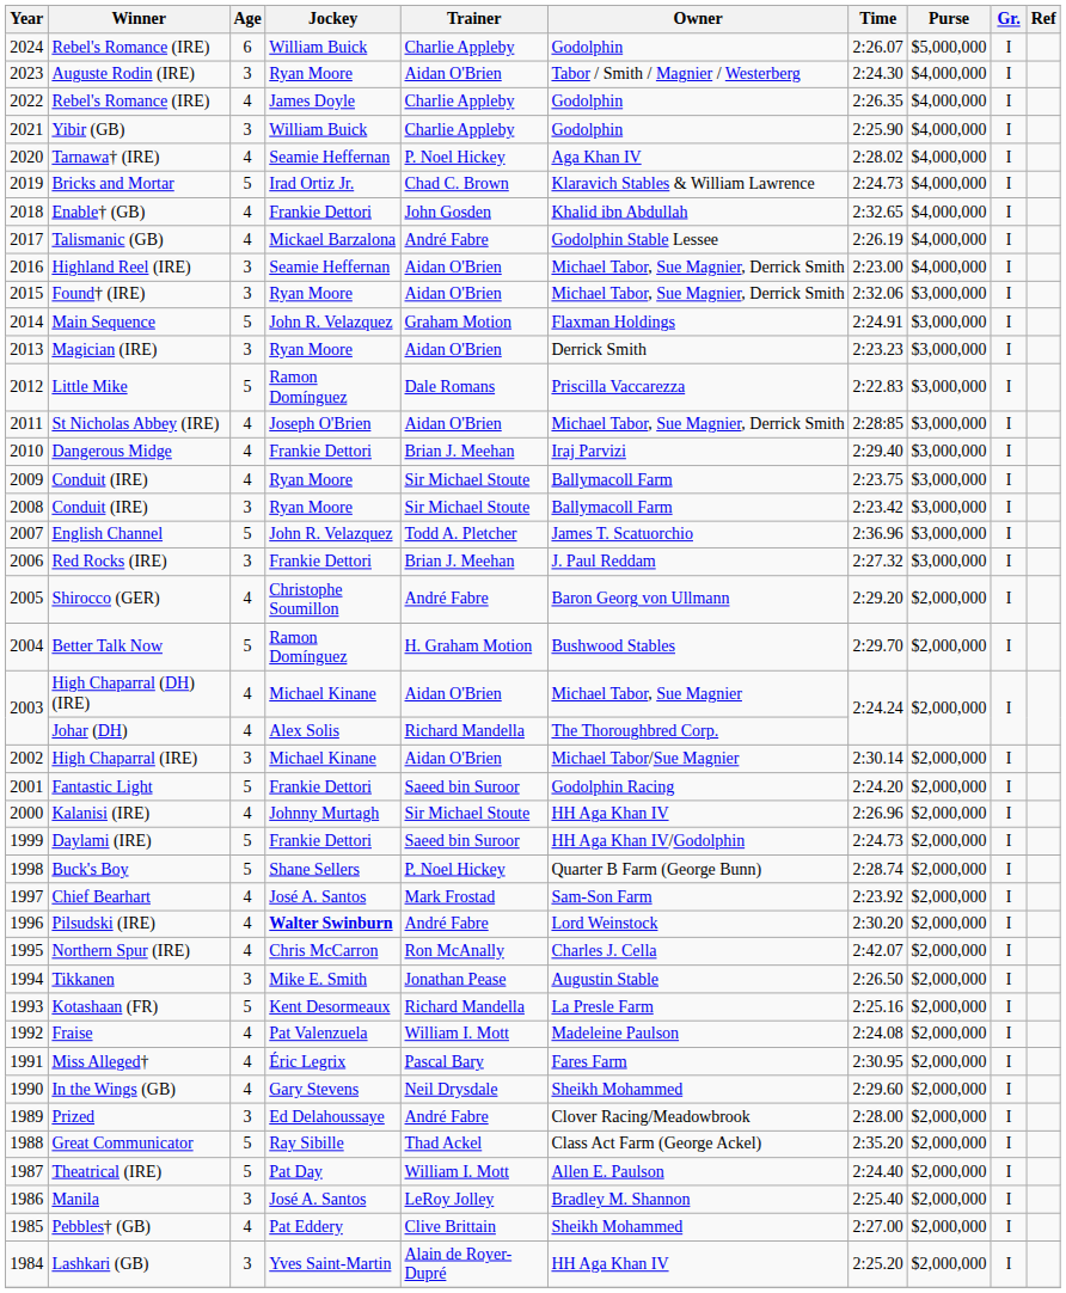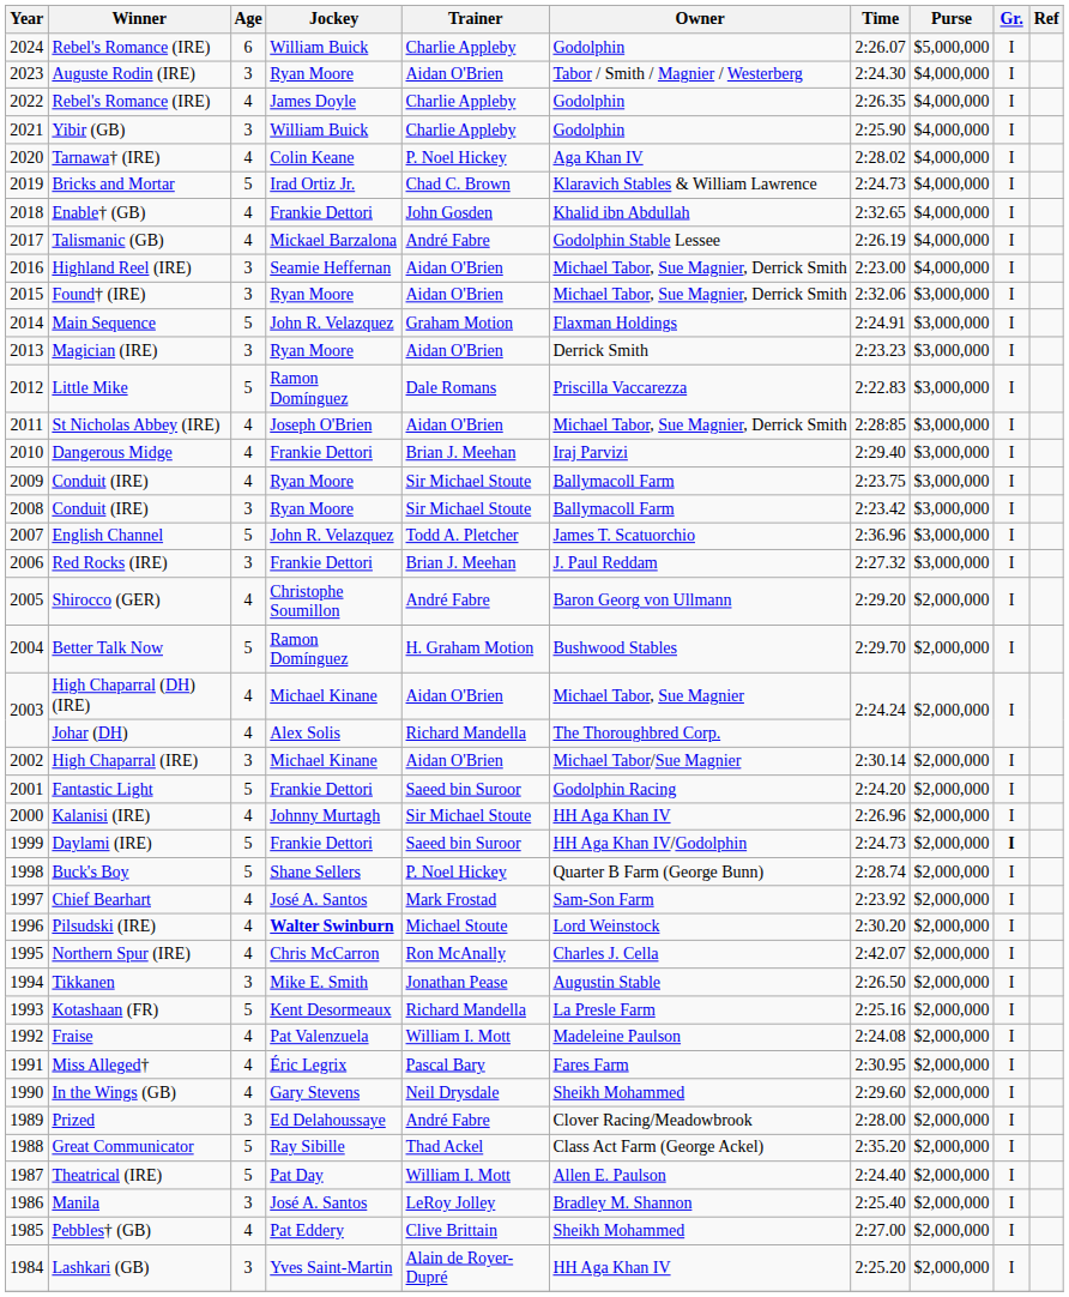Tarnawa† (IRE) | Jockey: Seamie Heffernan -> Colin Keane
Daylami (IRE) | Gr.: normal -> bold
Pilsudski (IRE) | Trainer: André Fabre -> Michael Stoute
